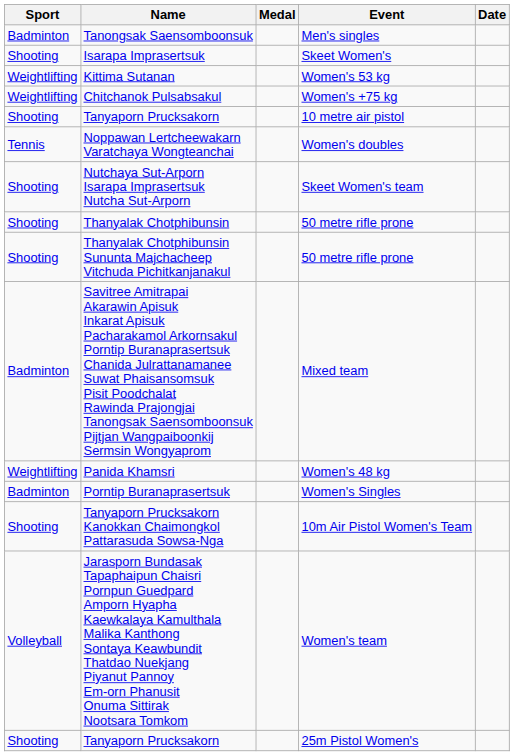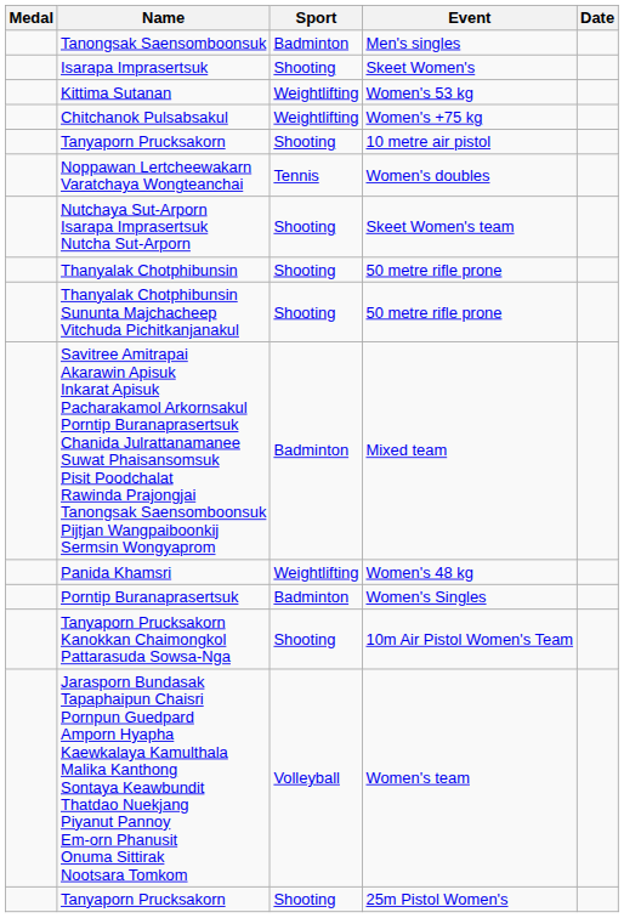columns swapped: Medal <-> Sport
